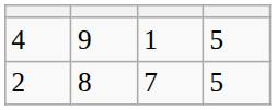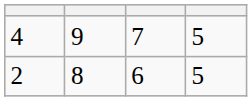4 | column 3: 1 -> 7
2 | column 3: 7 -> 6
